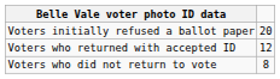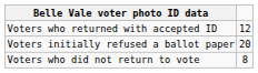rows swapped: Voters initially refused a ballot paper <-> Voters who returned with accepted ID
